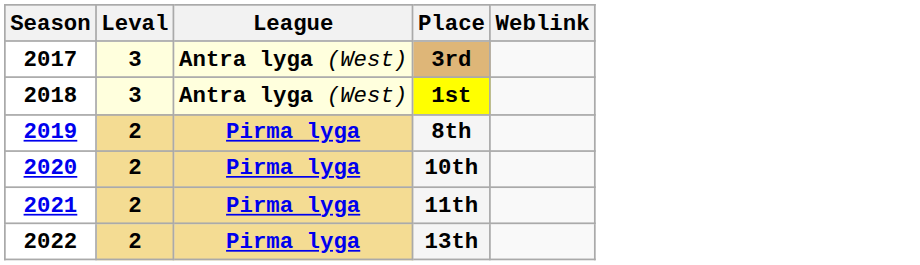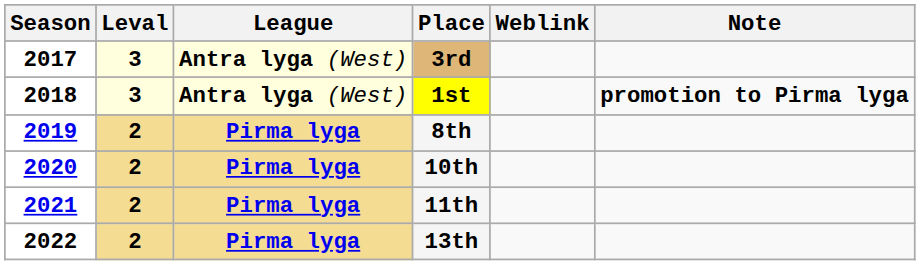+ column: Note | promotion to Pirma lyga
